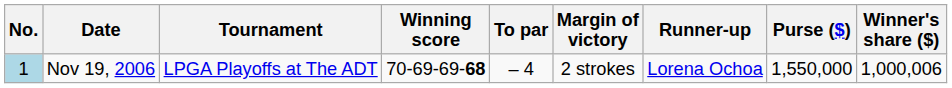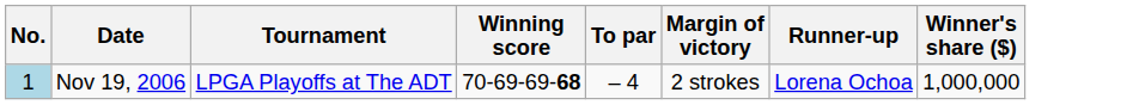- column: Purse ($) | 1,550,000
Nov 19, 2006 | Winner's share ($): 1,000,006 -> 1,000,000
